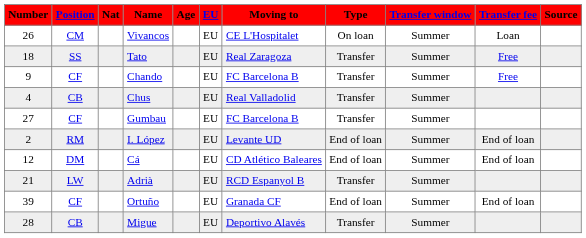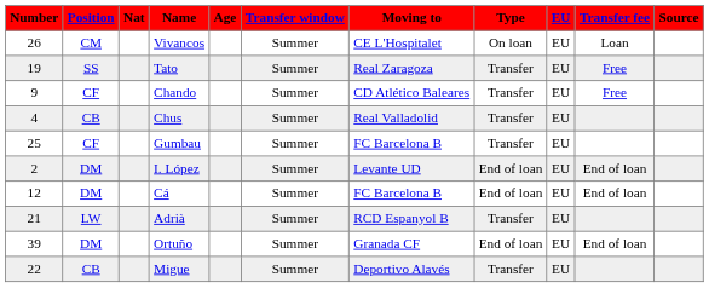columns swapped: EU <-> Transfer window
Tato | Number: 18 -> 19
Chando | Moving to: FC Barcelona B -> CD Atlético Baleares
Gumbau | Number: 27 -> 25
I. López | Position: RM -> DM
Cá | Moving to: CD Atlético Baleares -> FC Barcelona B
Ortuño | Position: CF -> DM
Migue | Number: 28 -> 22
